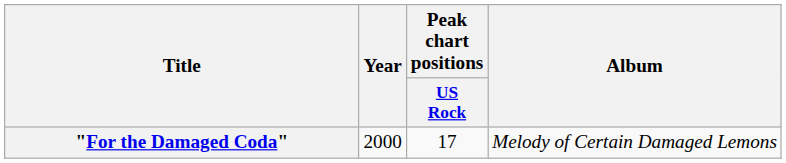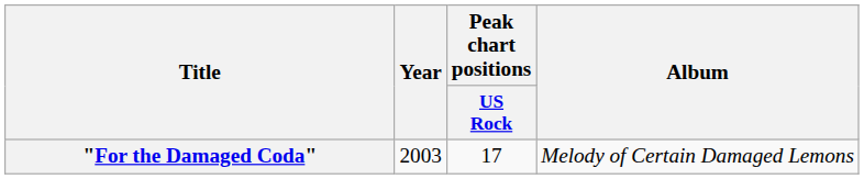"For the Damaged Coda" | Year: 2000 -> 2003
